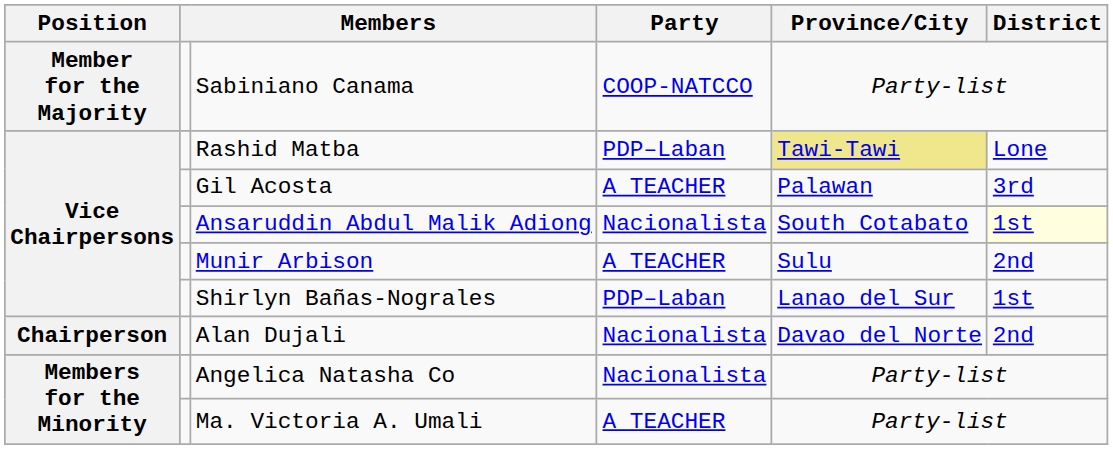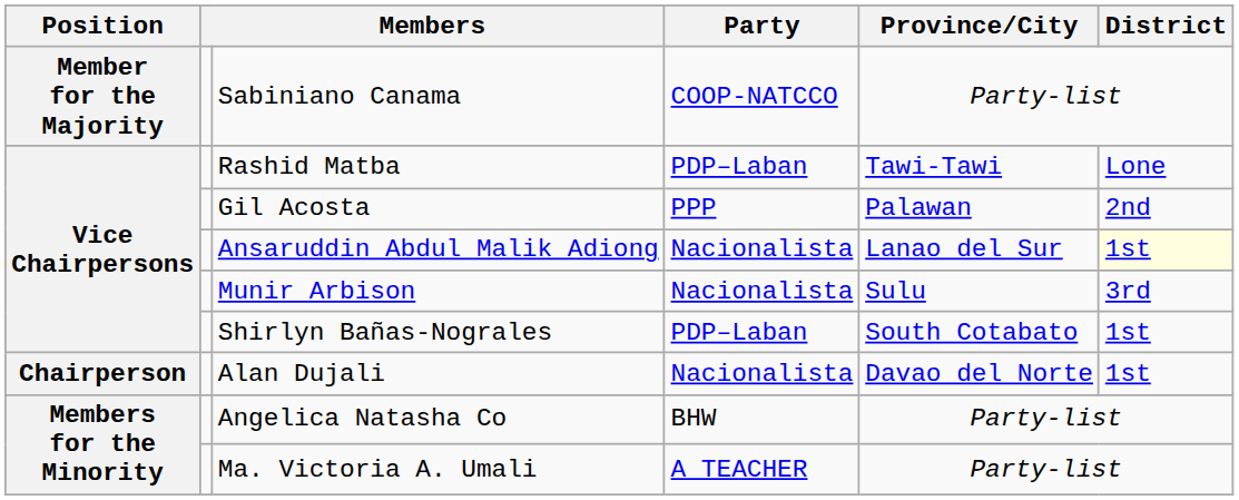Rashid Matba | Province/City: khaki background -> no background
Gil Acosta | Party: A TEACHER -> PPP
Gil Acosta | District: 3rd -> 2nd
Ansaruddin Abdul Malik Adiong | Province/City: South Cotabato -> Lanao del Sur
Munir Arbison | Party: A TEACHER -> Nacionalista
Munir Arbison | District: 2nd -> 3rd
Shirlyn Bañas-Nograles | Province/City: Lanao del Sur -> South Cotabato
Alan Dujali | District: 2nd -> 1st
Angelica Natasha Co | Party: Nacionalista -> BHW
